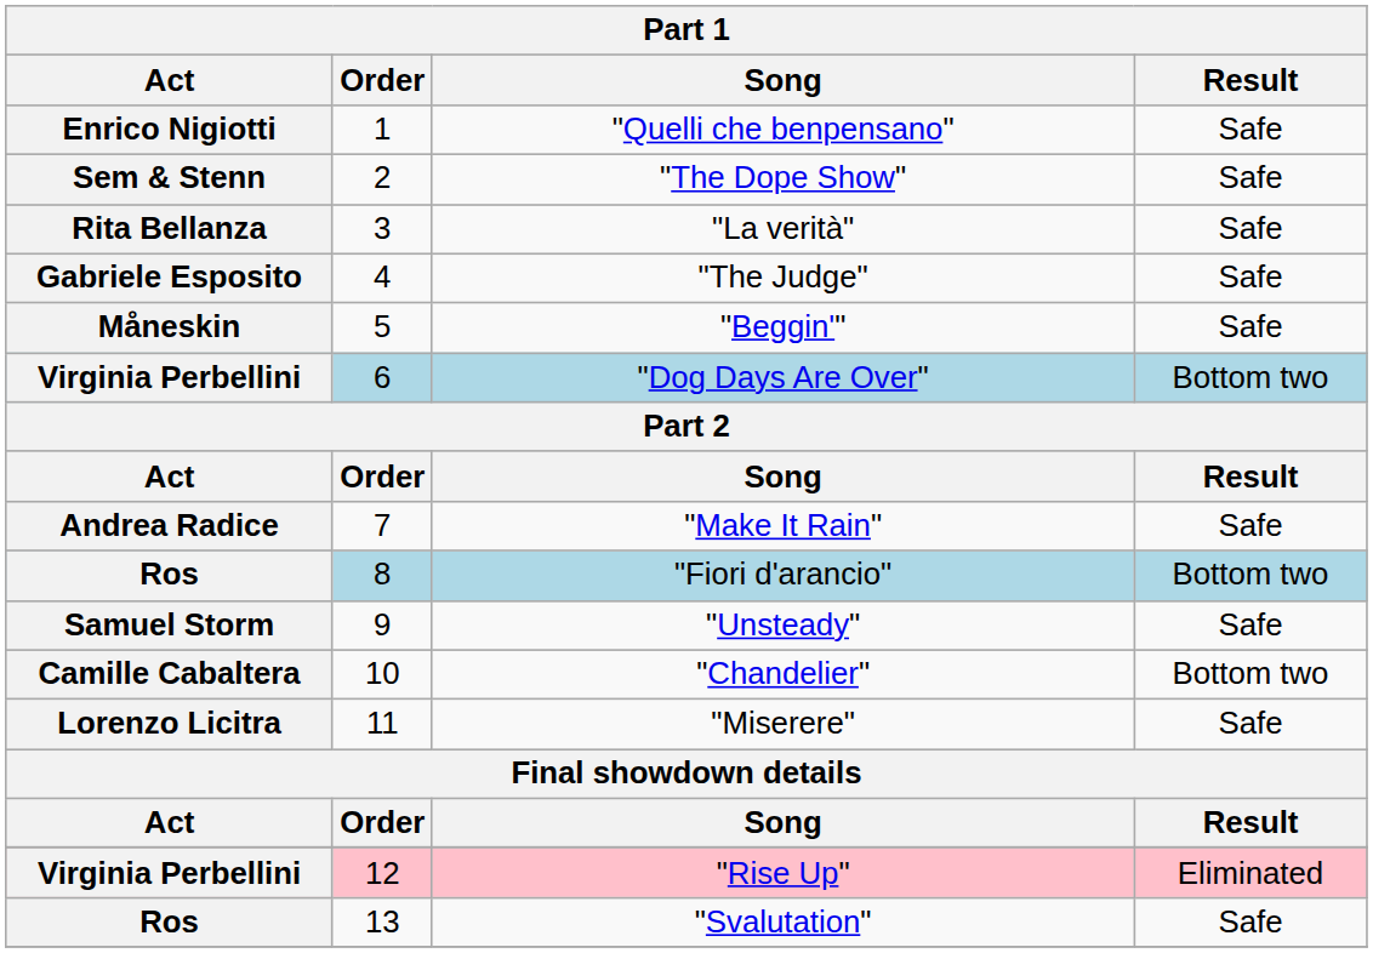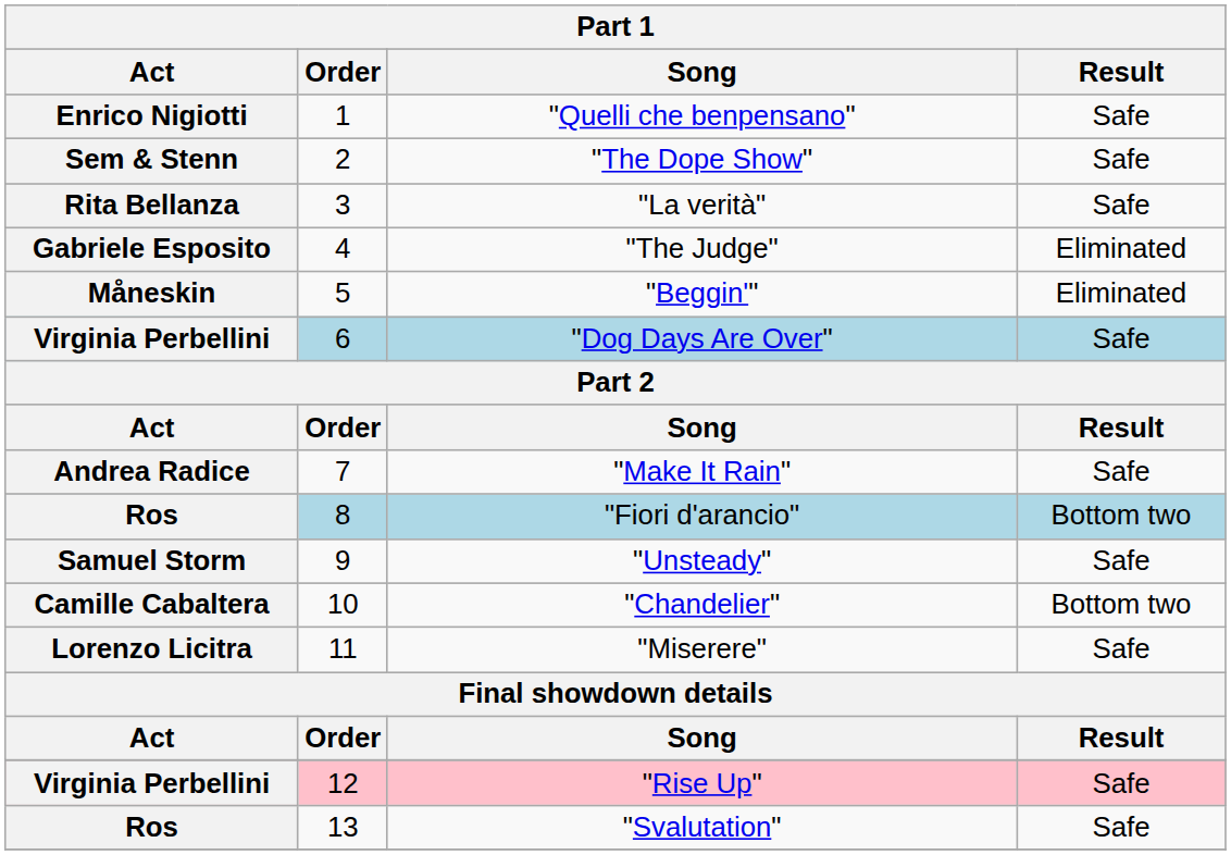"The Judge" | Result: Safe -> Eliminated
"Beggin'" | Result: Safe -> Eliminated
"Dog Days Are Over" | Result: Bottom two -> Safe
"Rise Up" | Result: Eliminated -> Safe
